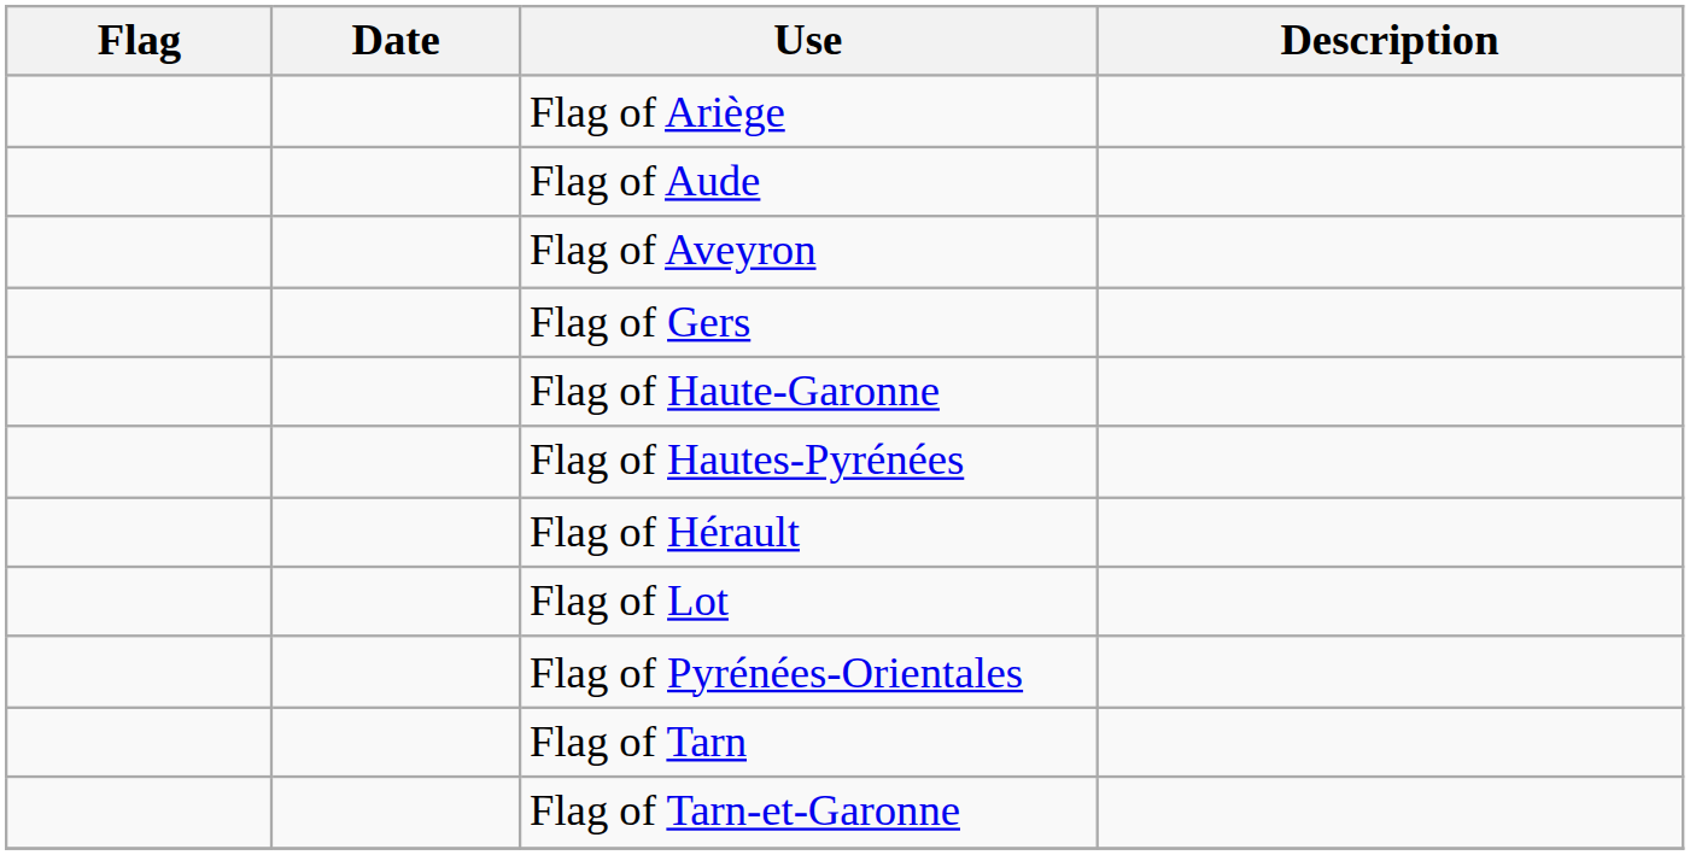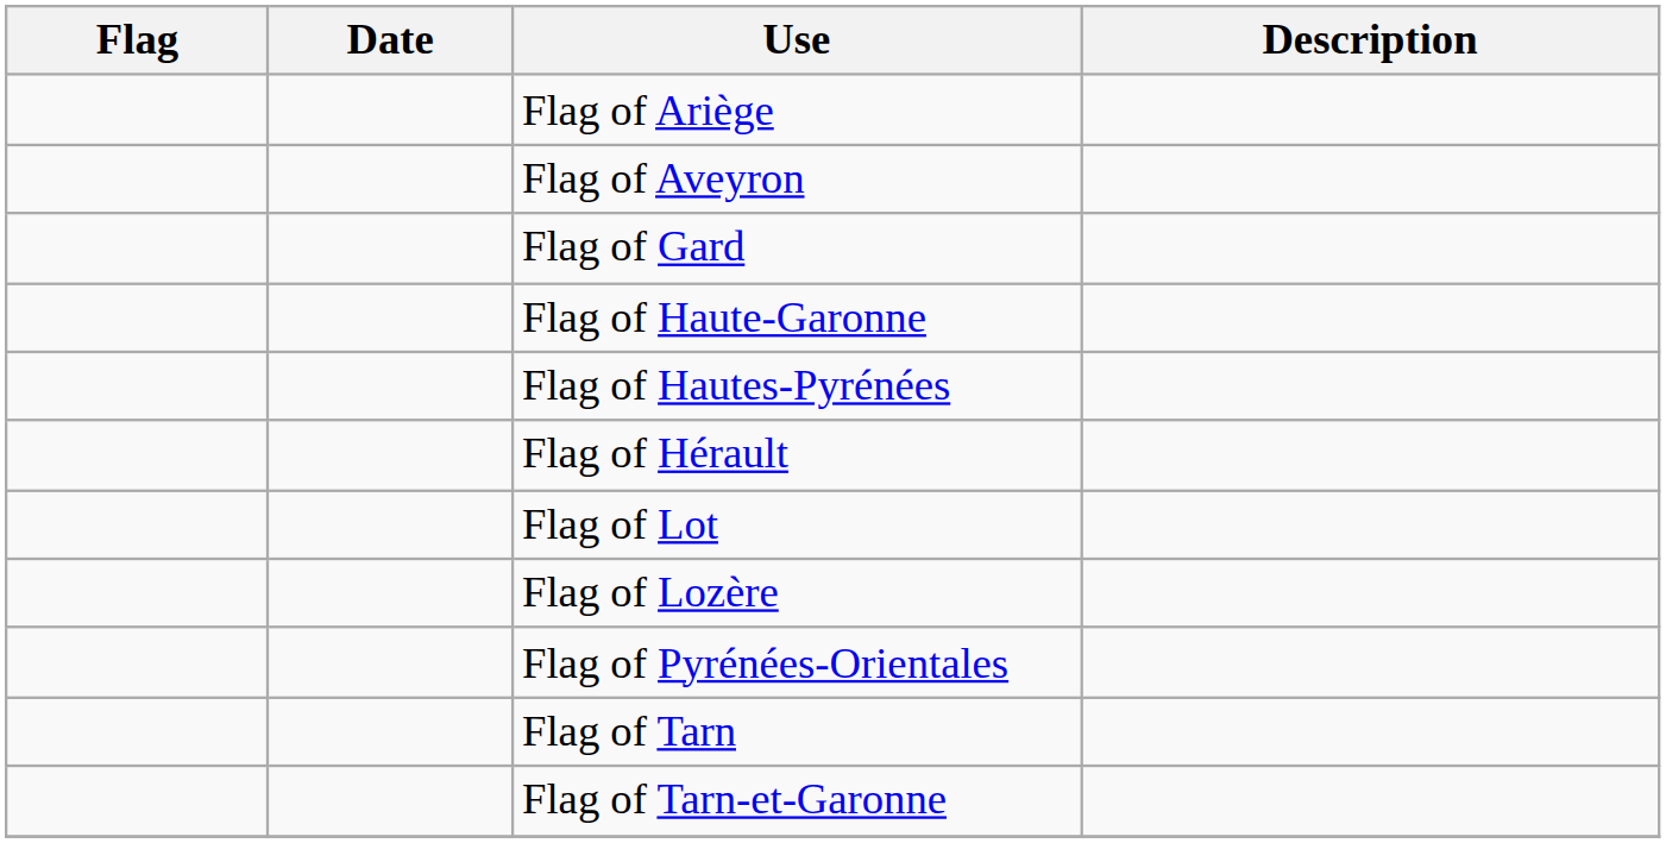- row: Flag of Aude
+ row: Flag of Gard
- row: Flag of Gers
+ row: Flag of Lozère
